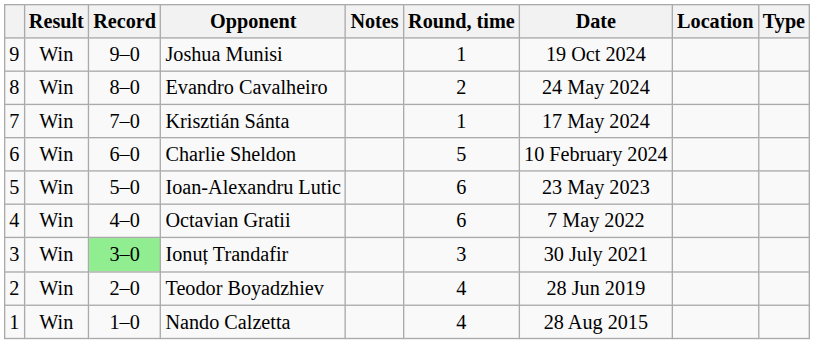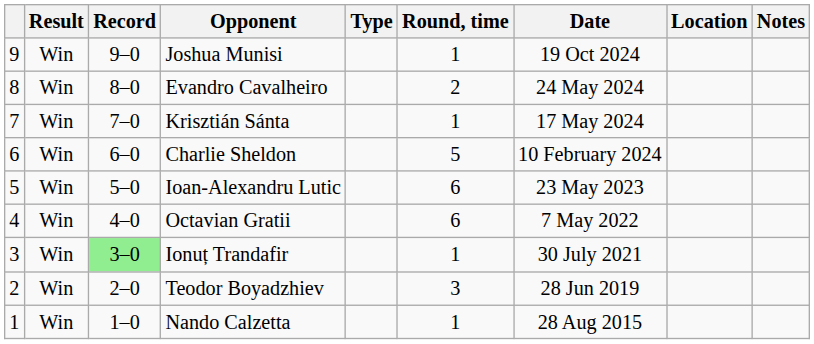columns swapped: Type <-> Notes
Ionuț Trandafir | Round, time: 3 -> 1
Teodor Boyadzhiev | Round, time: 4 -> 3
Nando Calzetta | Round, time: 4 -> 1
